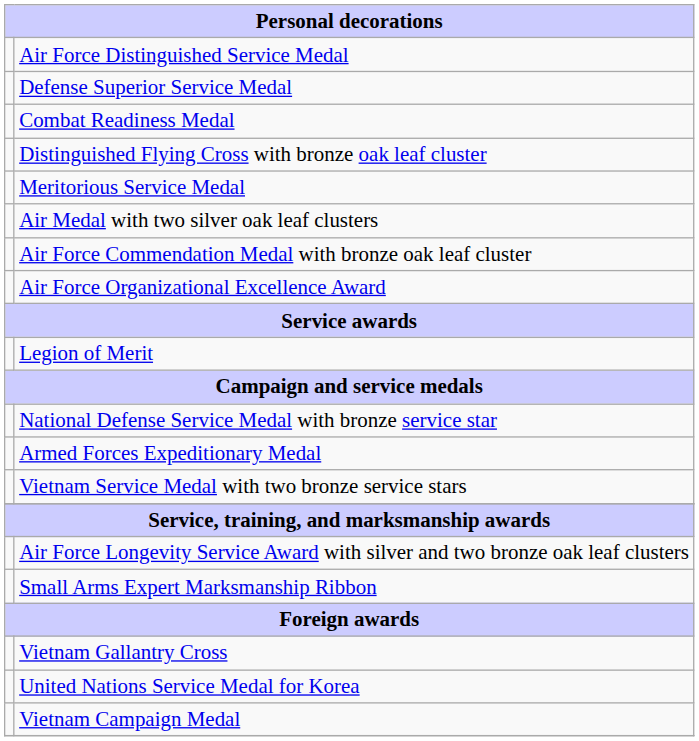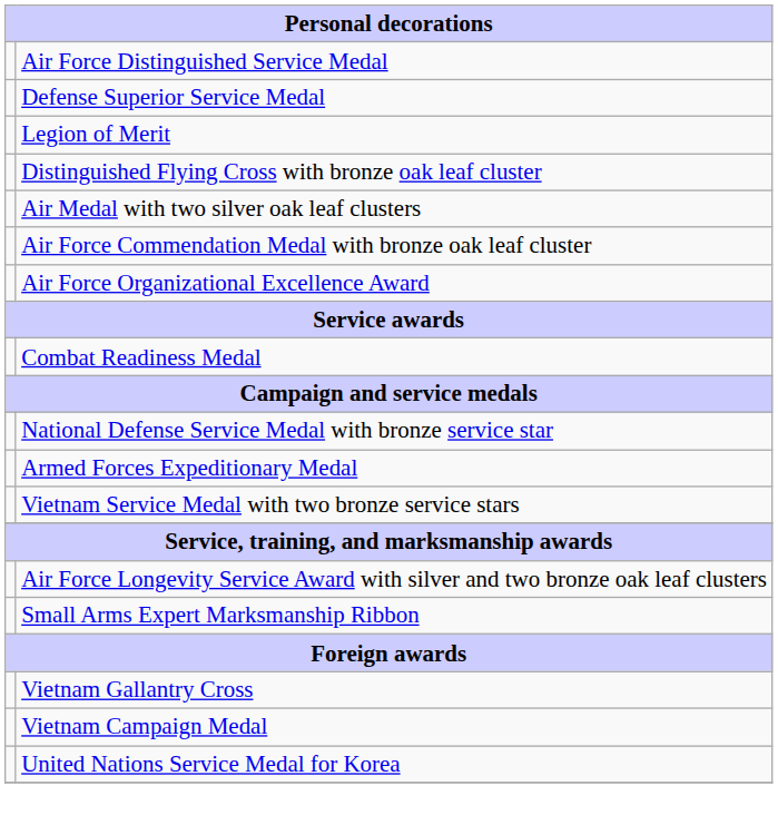rows swapped: Legion of Merit <-> Combat Readiness Medal
- row: Meritorious Service Medal
rows swapped: United Nations Service Medal for Korea <-> Vietnam Campaign Medal
